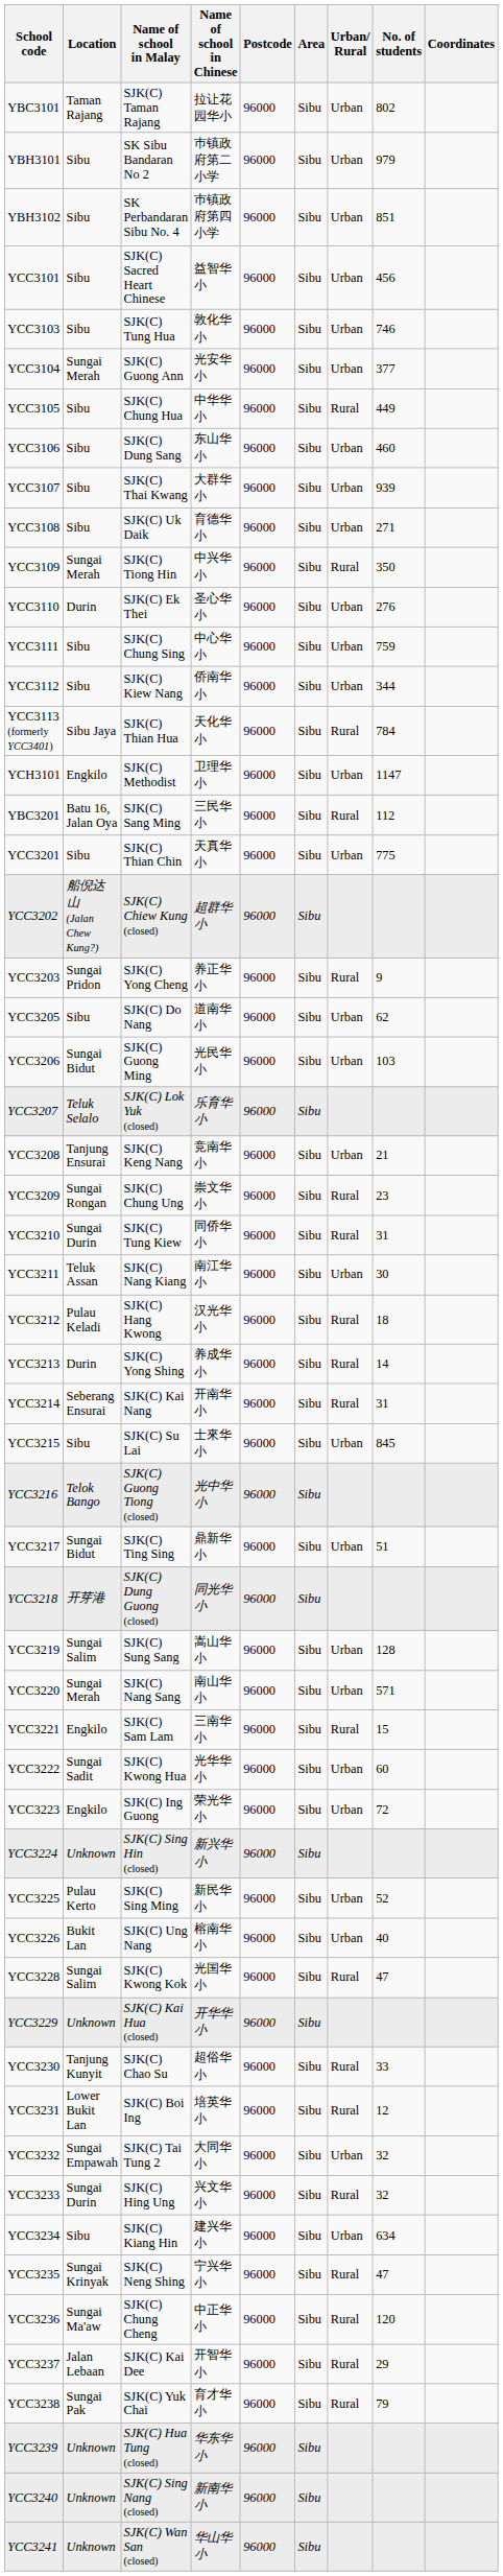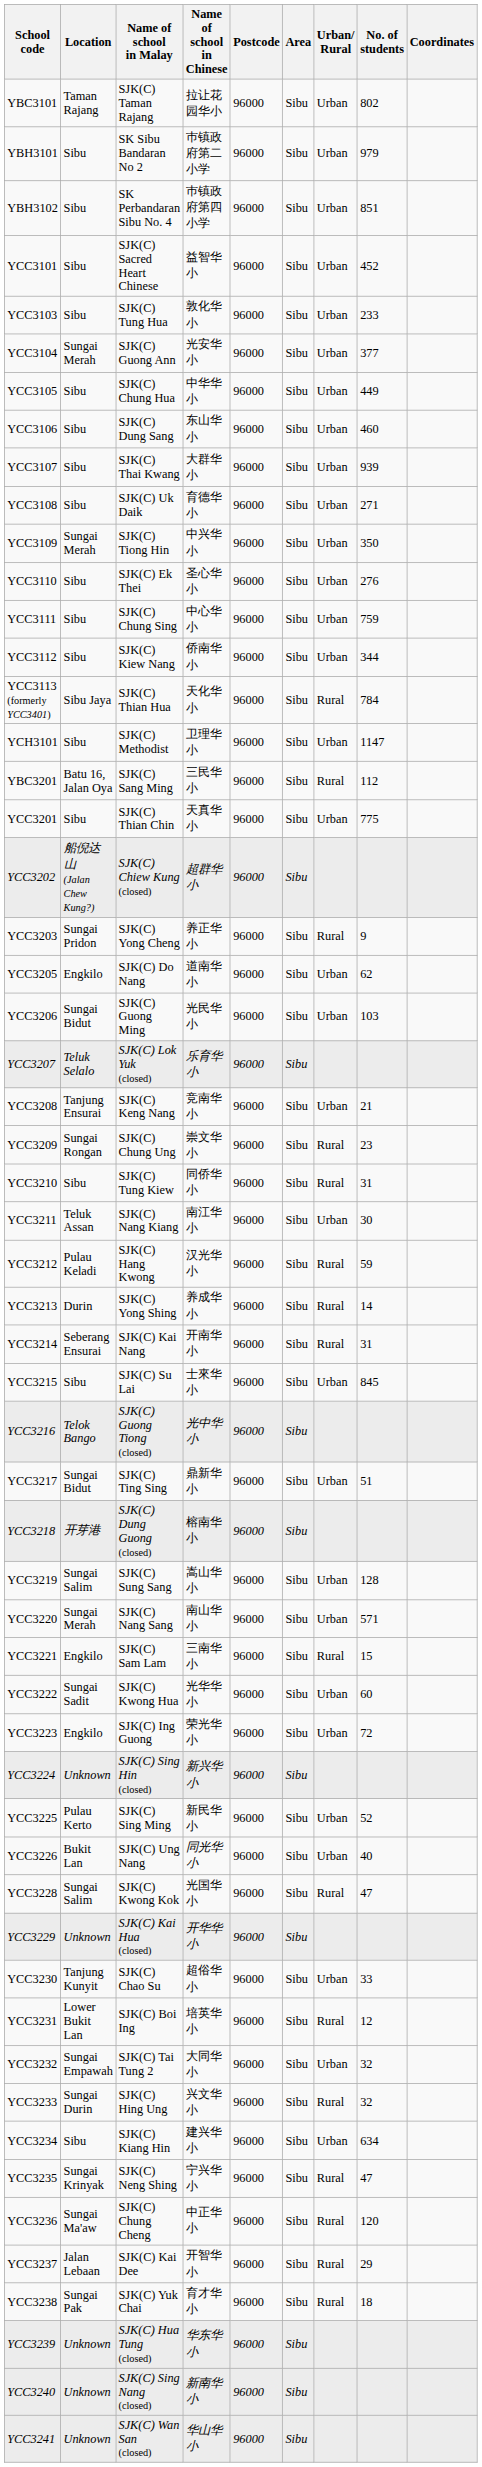YCC3101 | No. of students: 456 -> 452
YCC3103 | No. of students: 746 -> 233
YCC3105 | Urban/ Rural: Rural -> Urban
YCC3109 | Urban/ Rural: Rural -> Urban
YCC3110 | Location: Durin -> Sibu
YCH3101 | Location: Engkilo -> Sibu
YCC3205 | Location: Sibu -> Engkilo
YCC3210 | Location: Sungai Durin -> Sibu
YCC3212 | No. of students: 18 -> 59
YCC3218 | Name of school in Chinese: 同光华小 -> 榕南华小
YCC3226 | Name of school in Chinese: 榕南华小 -> 同光华小
YCC3230 | Urban/ Rural: Rural -> Urban
YCC3238 | No. of students: 79 -> 18
